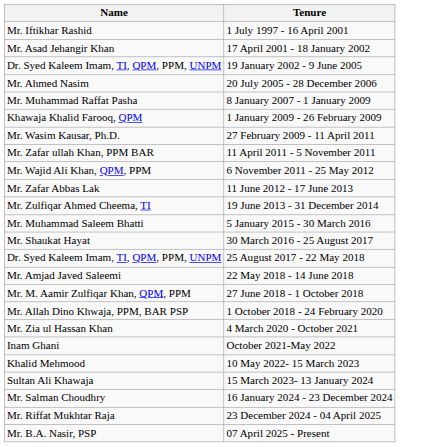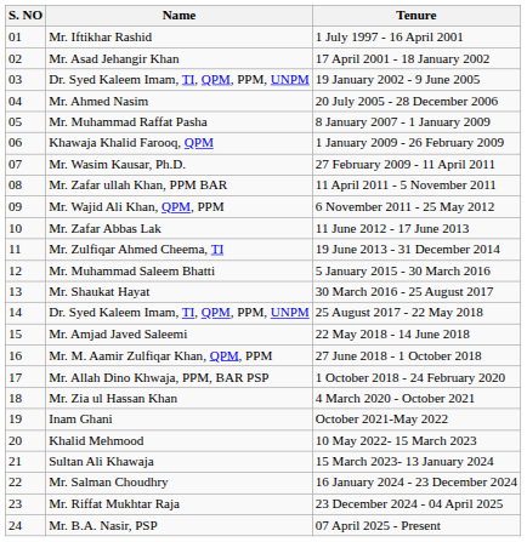+ column: S. NO | 01 | 02 | 03 | 04 | 05 | 06 | 07 | 08 | 09 | 10 | 11 | 12 | 13 | 14 | 15 | 16 | 17 | 18 | 19 | 20 | 21 | 22 | 23 | 24
